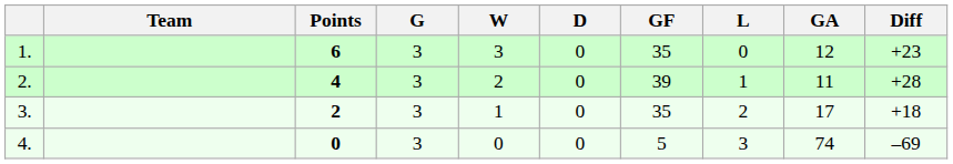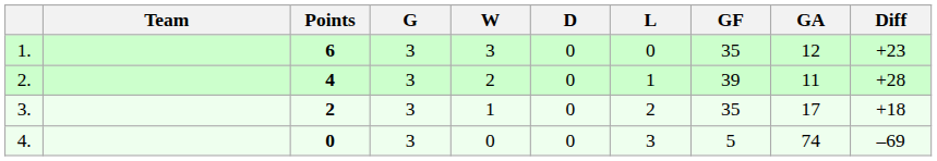columns swapped: L <-> GF
